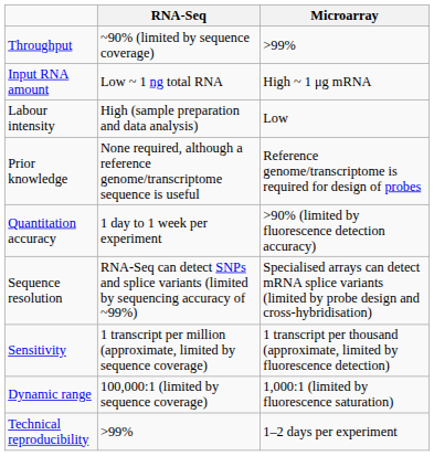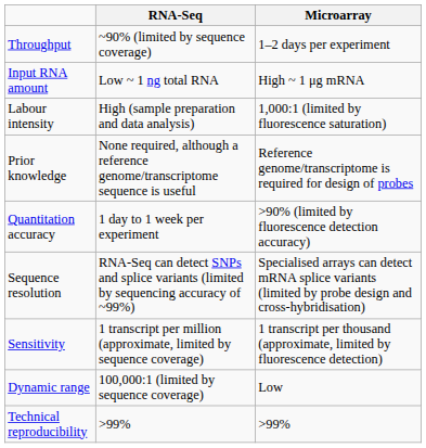Throughput | Microarray: >99% -> 1–2 days per experiment
Labour intensity | Microarray: Low -> 1,000:1 (limited by fluorescence saturation)
Dynamic range | Microarray: 1,000:1 (limited by fluorescence saturation) -> Low
Technical reproducibility | Microarray: 1–2 days per experiment -> >99%
